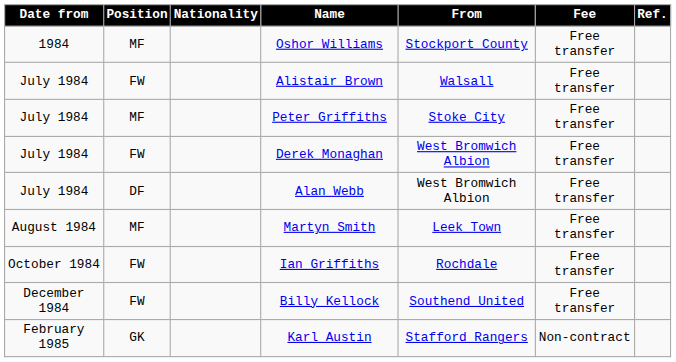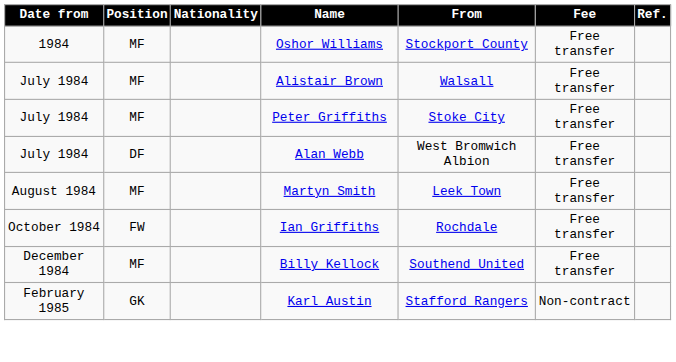Alistair Brown | Position: FW -> MF
- row: July 1984 | FW | Derek Monaghan | West Bromwich Albion | Free transfer
Billy Kellock | Position: FW -> MF
